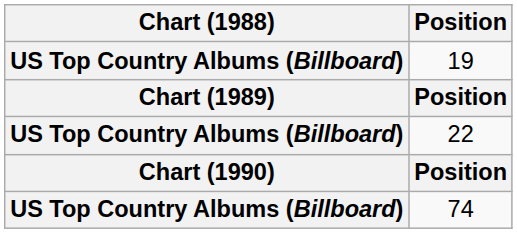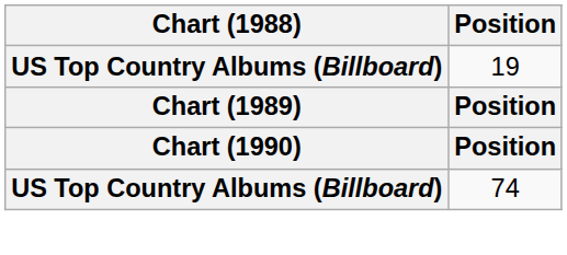- row: US Top Country Albums (Billboard) | 22
